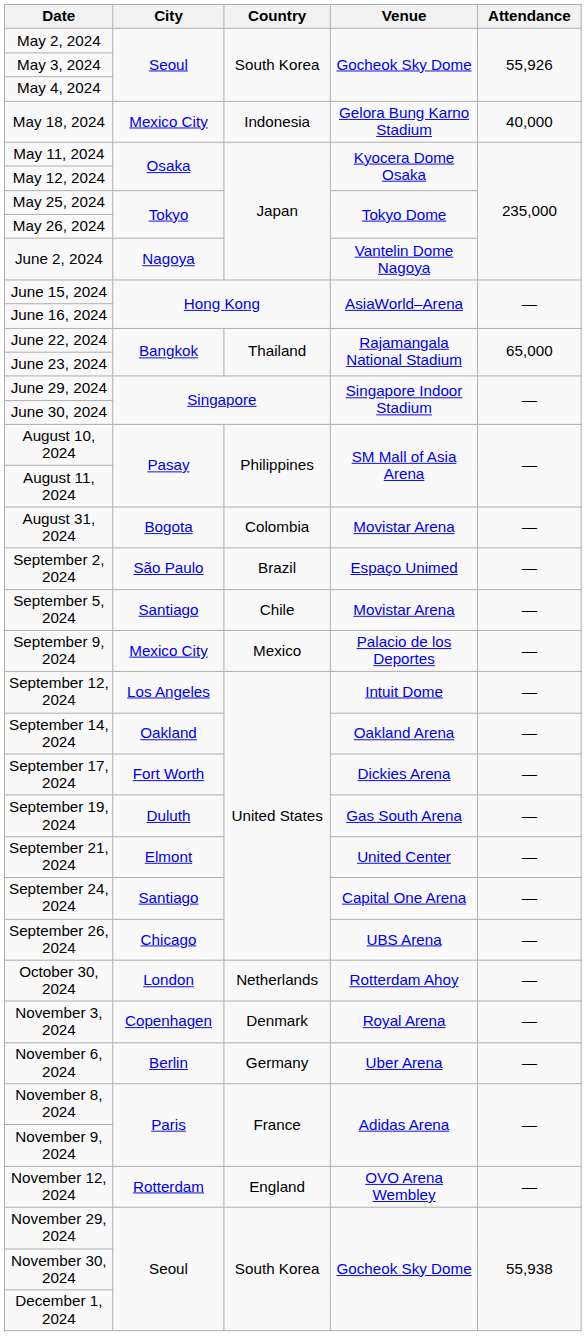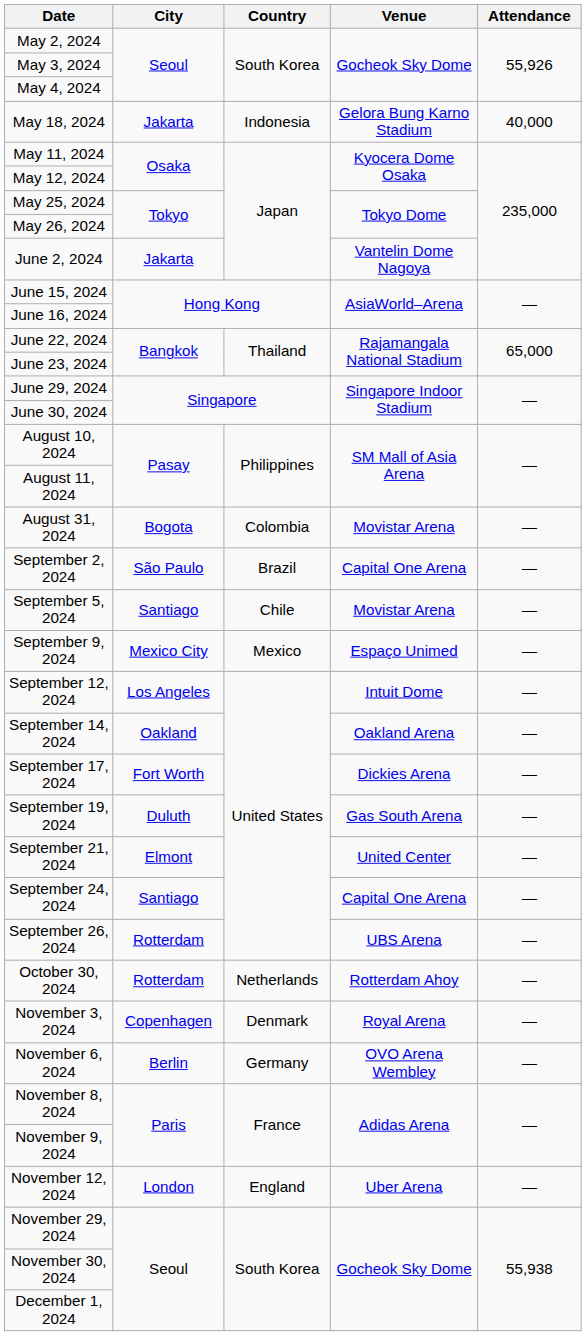May 18, 2024 | City: Mexico City -> Jakarta
June 2, 2024 | City: Nagoya -> Jakarta
September 2, 2024 | Venue: Espaço Unimed -> Capital One Arena
September 9, 2024 | Venue: Palacio de los Deportes -> Espaço Unimed
September 26, 2024 | City: Chicago -> Rotterdam
October 30, 2024 | City: London -> Rotterdam
November 6, 2024 | Venue: Uber Arena -> OVO Arena Wembley
November 12, 2024 | City: Rotterdam -> London
November 12, 2024 | Venue: OVO Arena Wembley -> Uber Arena
